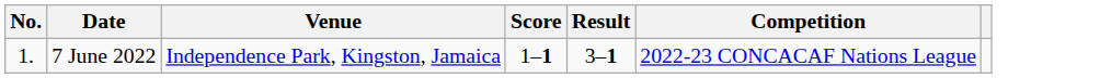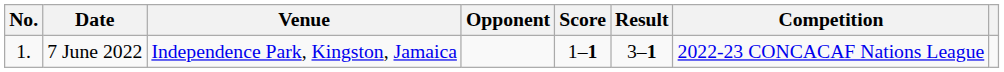+ column: Opponent
